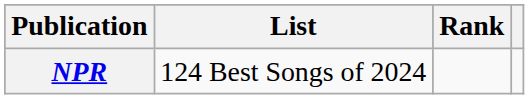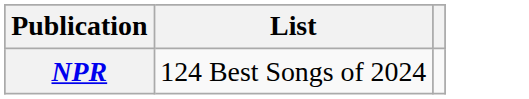- column: Rank
